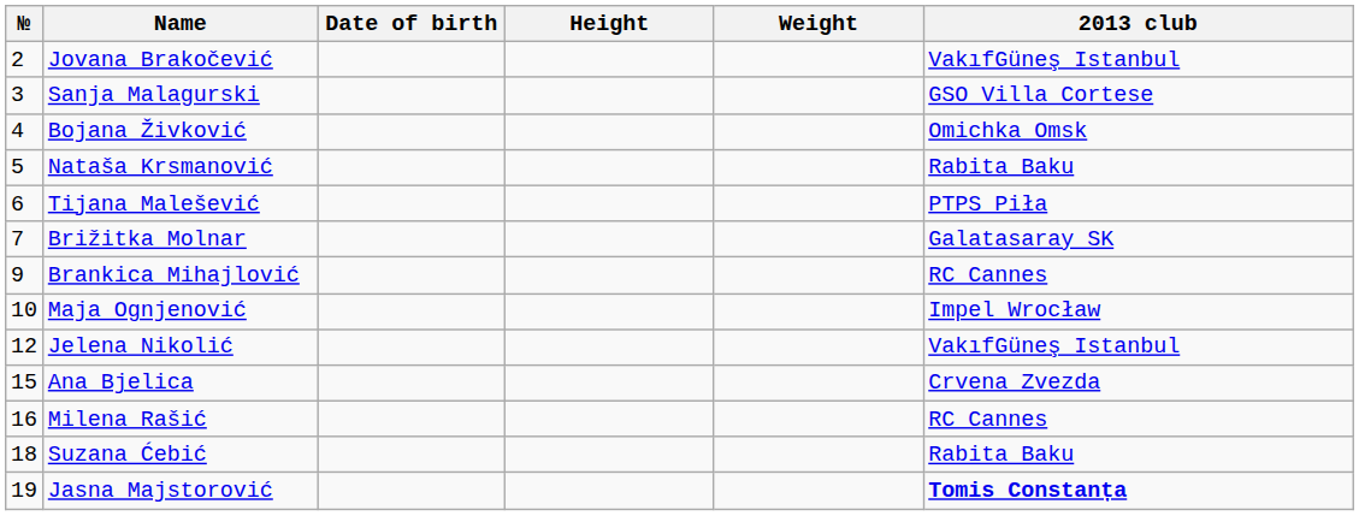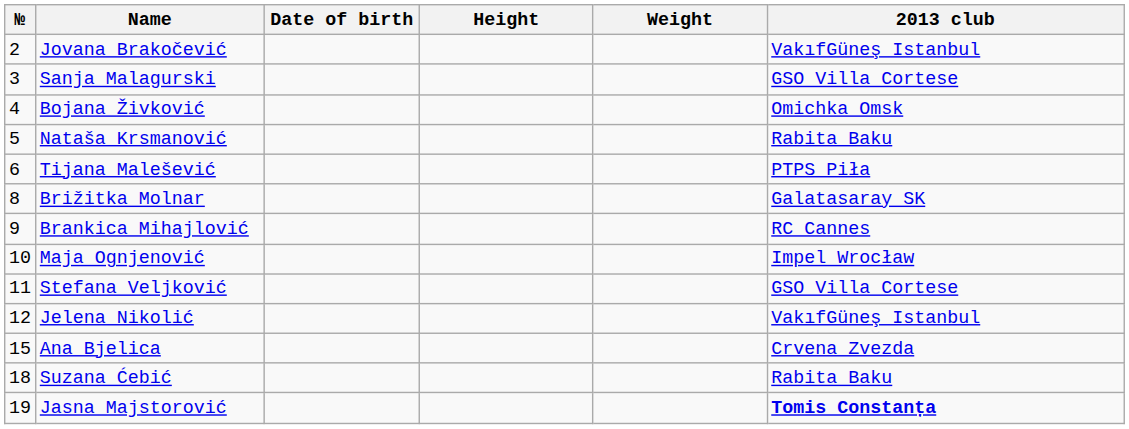Brižitka Molnar | №: 7 -> 8
+ row: 11 | Stefana Veljković | GSO Villa Cortese
- row: 16 | Milena Rašić | RC Cannes
